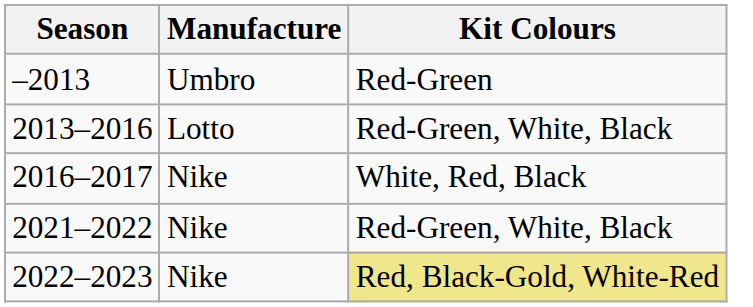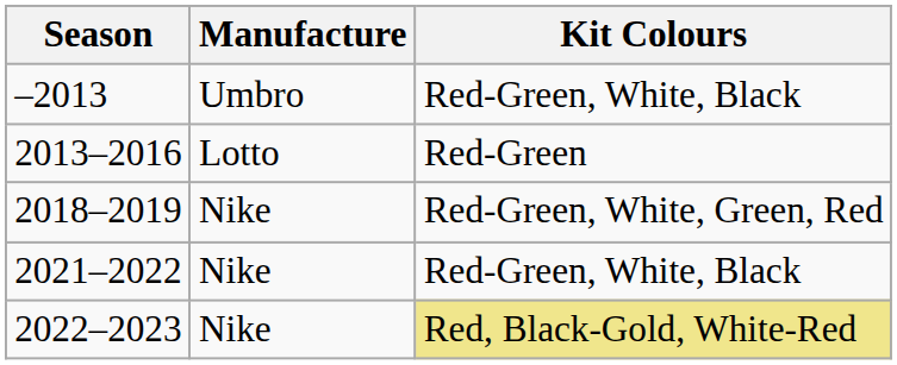–2013 | Kit Colours: Red-Green -> Red-Green, White, Black
2013–2016 | Kit Colours: Red-Green, White, Black -> Red-Green
- row: 2016–2017 | Nike | White, Red, Black
+ row: 2018–2019 | Nike | Red-Green, White, Green, Red
